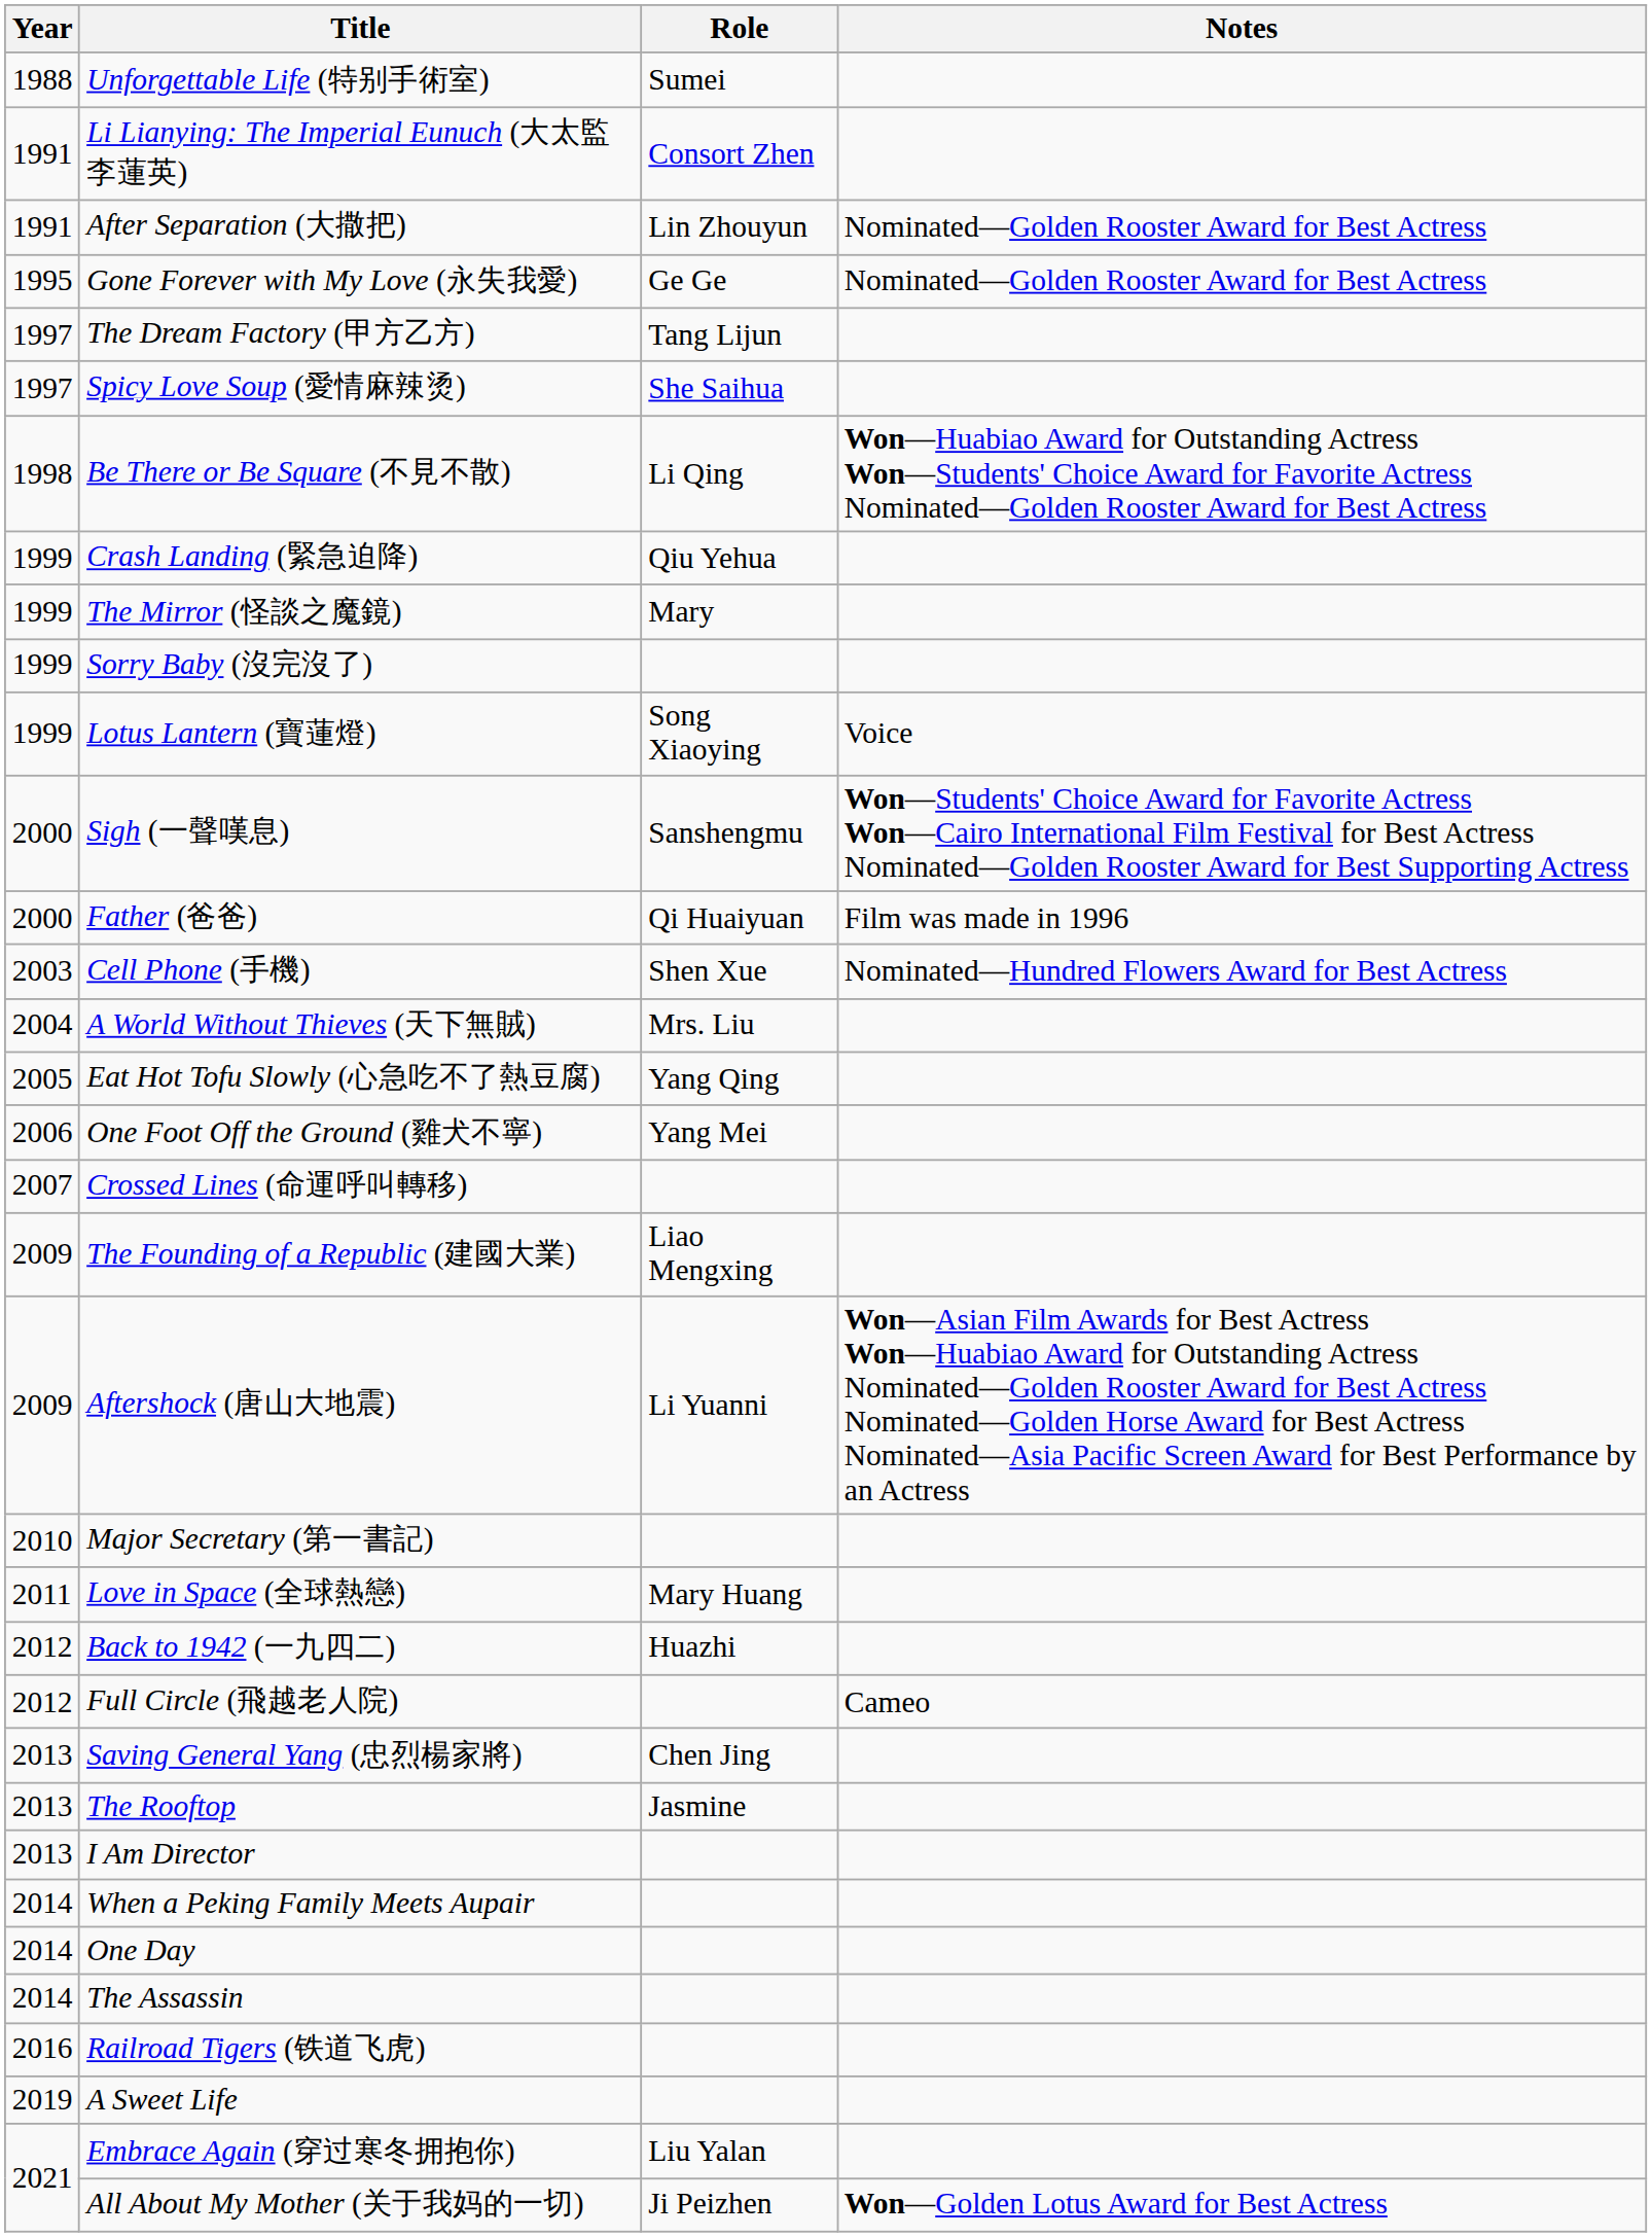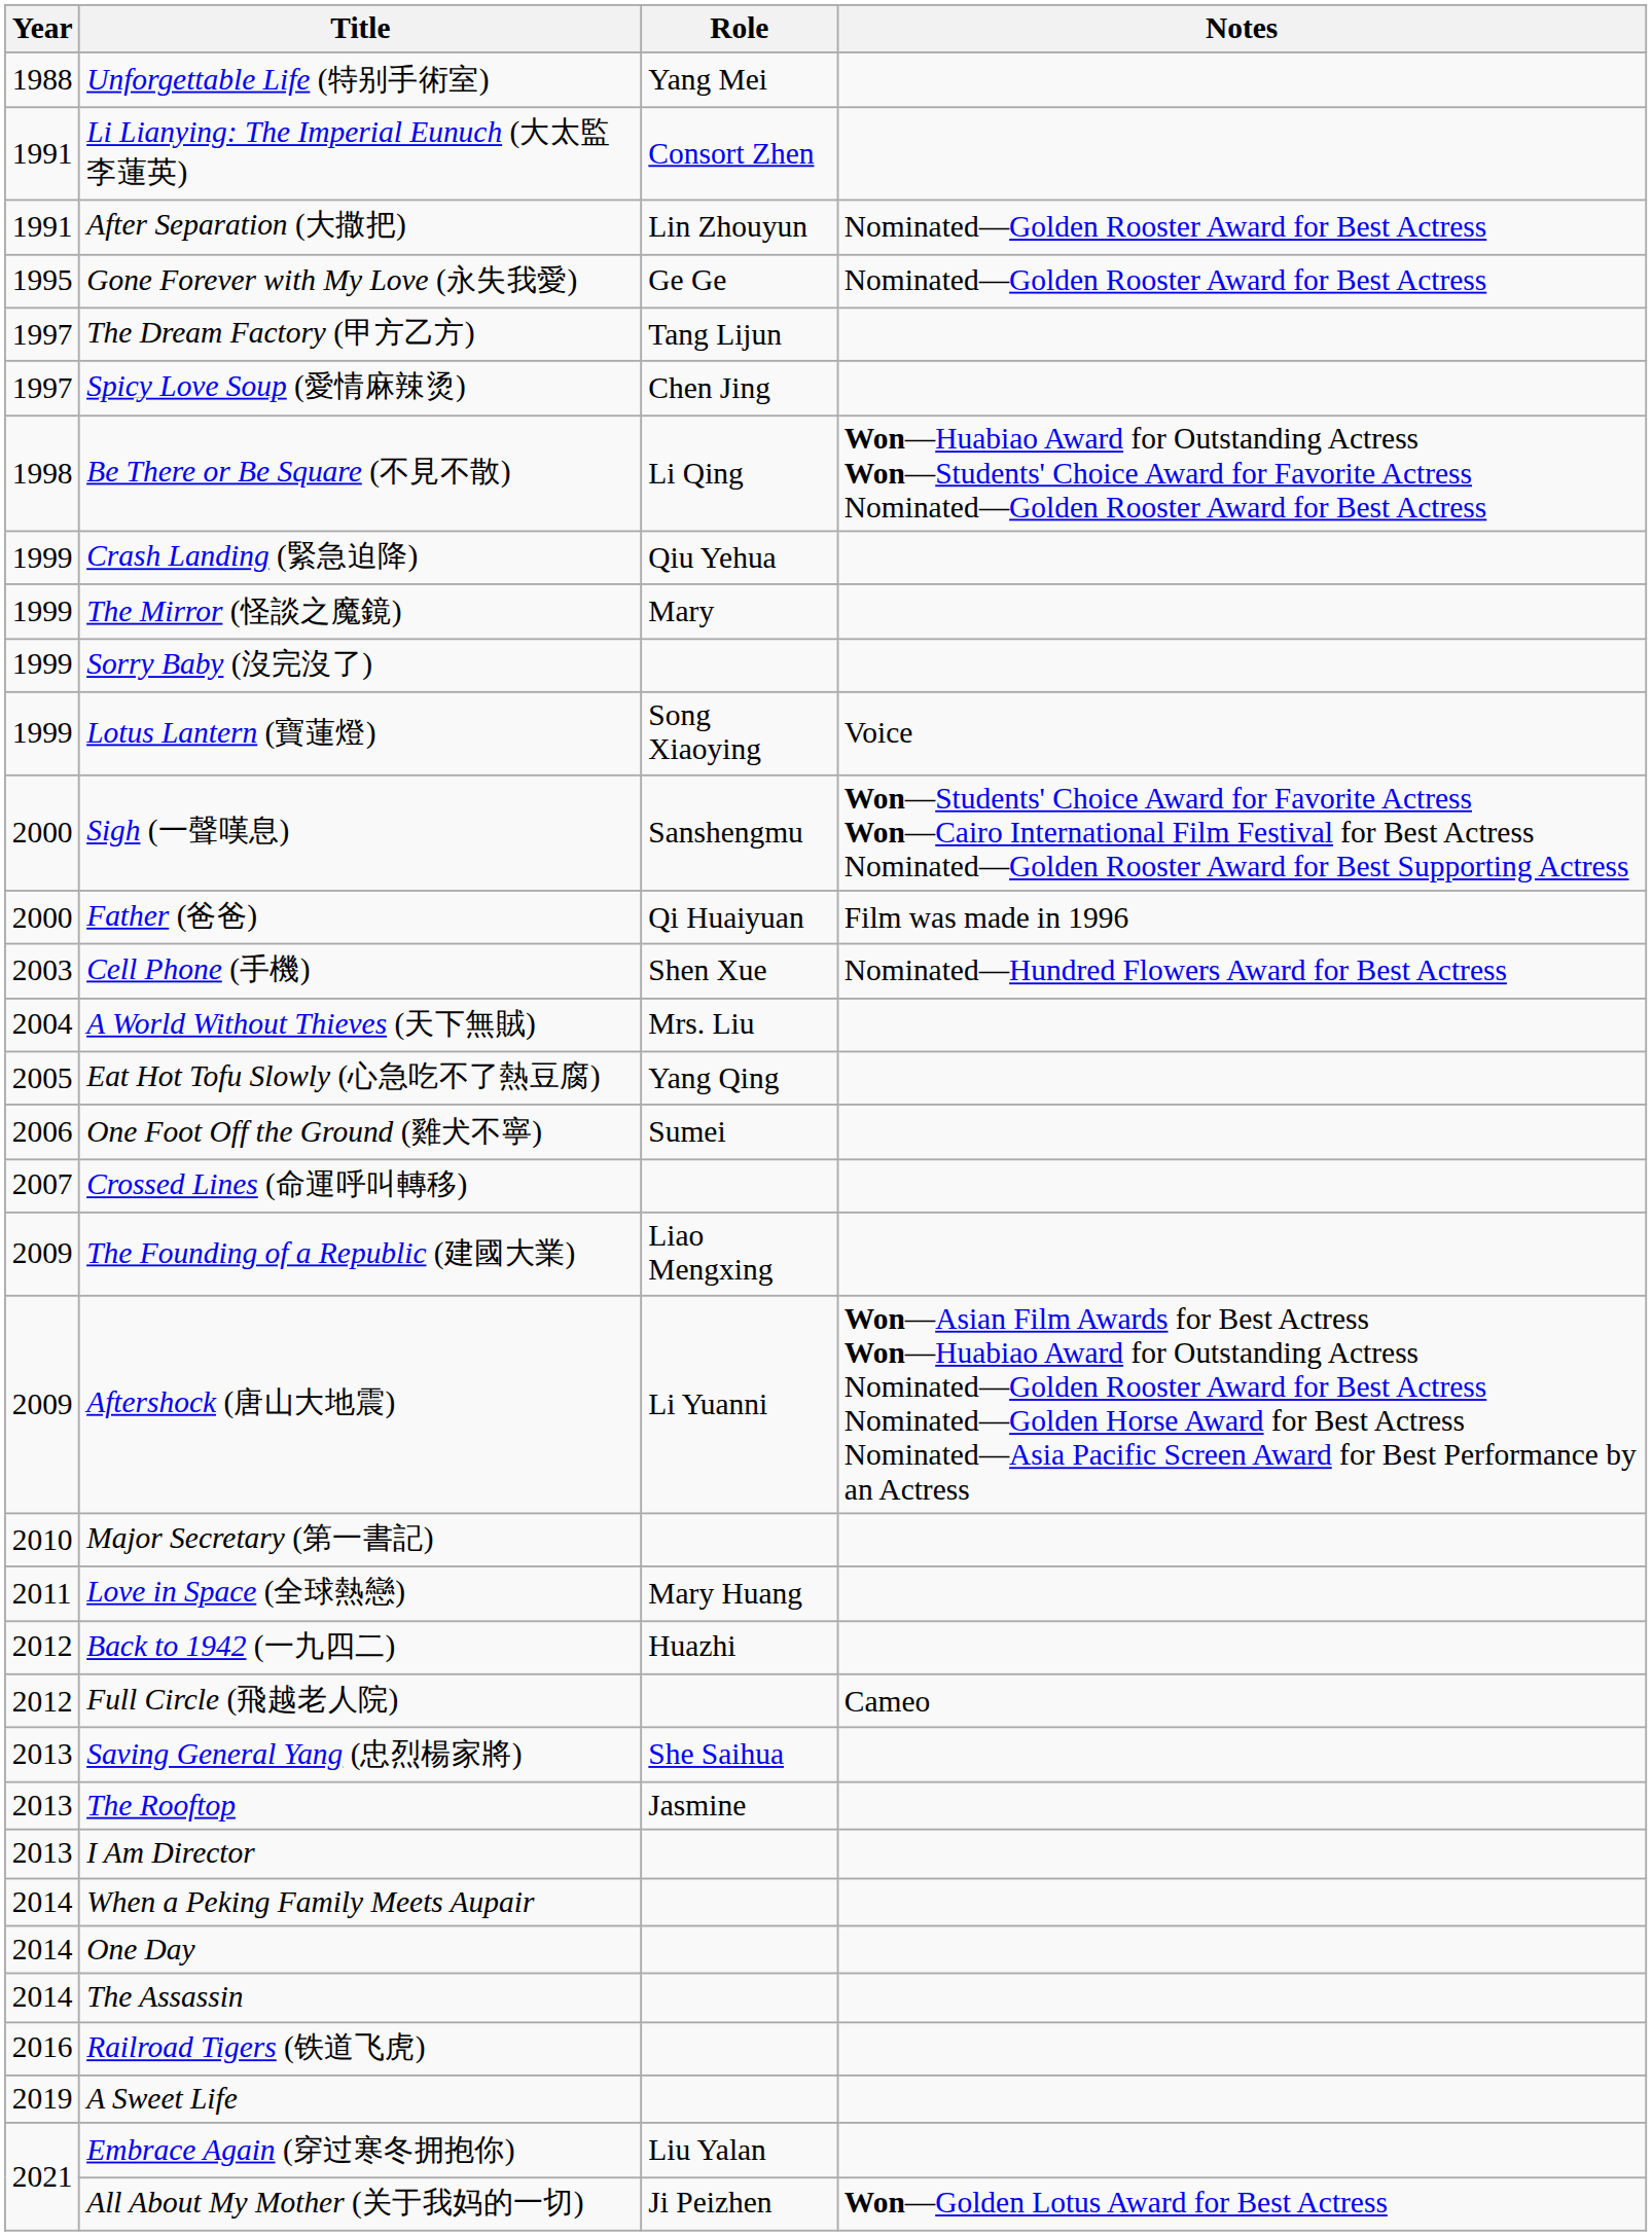Unforgettable Life (特别手術室) | Role: Sumei -> Yang Mei
Spicy Love Soup (愛情麻辣烫) | Role: She Saihua -> Chen Jing
One Foot Off the Ground (雞犬不寧) | Role: Yang Mei -> Sumei
Saving General Yang (忠烈楊家將) | Role: Chen Jing -> She Saihua
